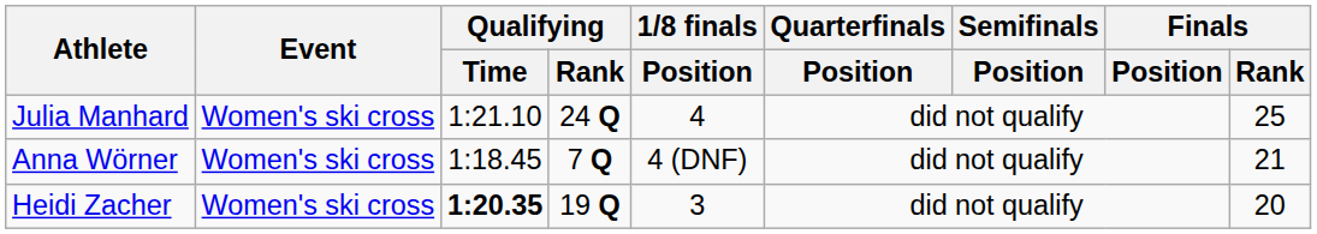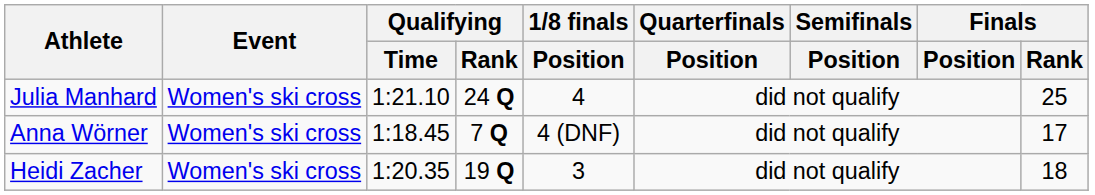Anna Wörner | Finals / Rank: 21 -> 17
Heidi Zacher | Qualifying / Time: bold -> normal
Heidi Zacher | Finals / Rank: 20 -> 18
